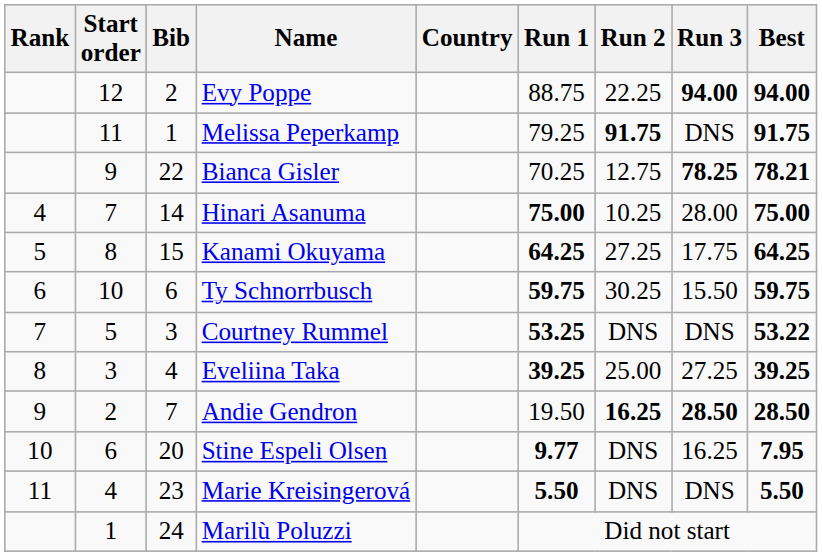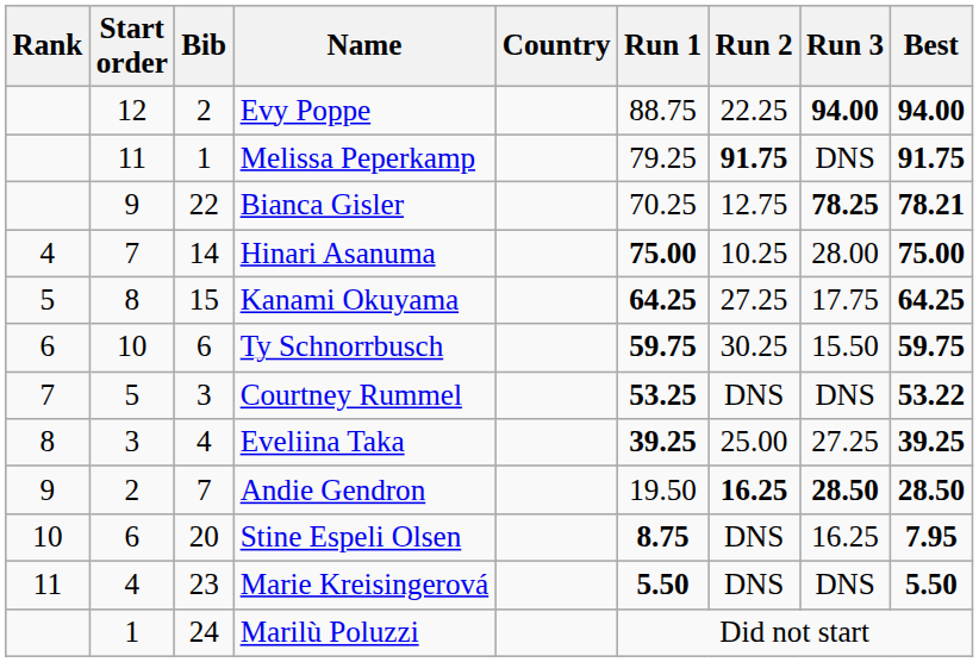Stine Espeli Olsen | Run 1: 9.77 -> 8.75
